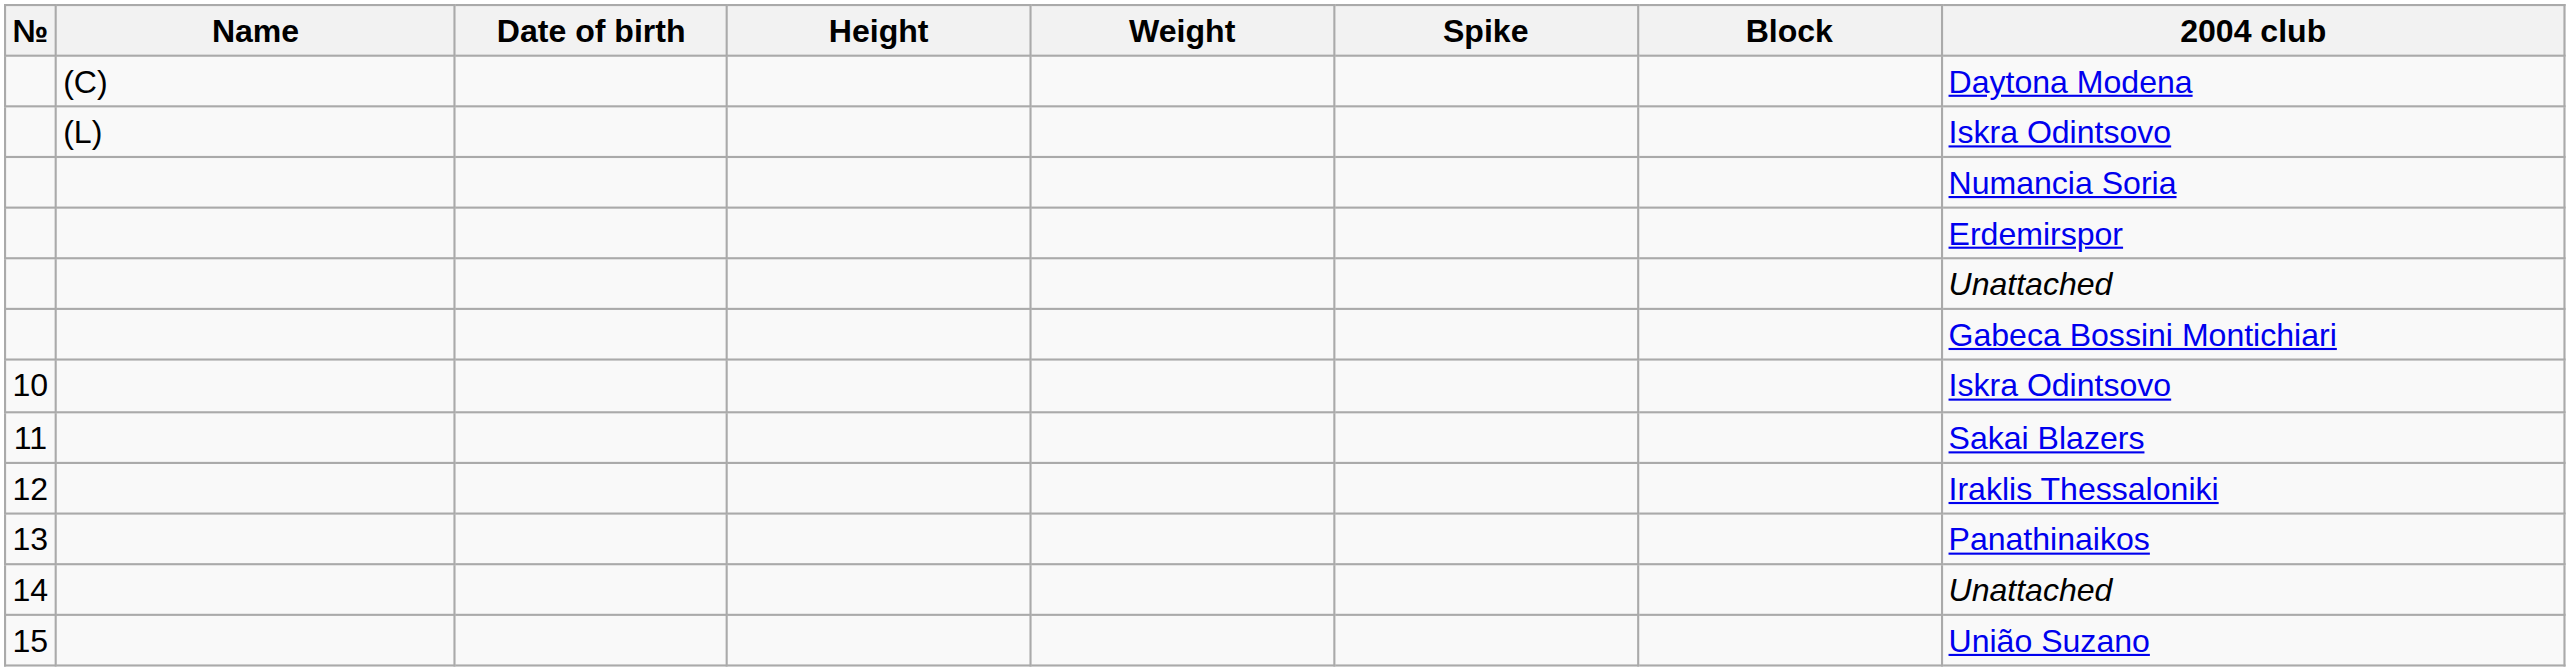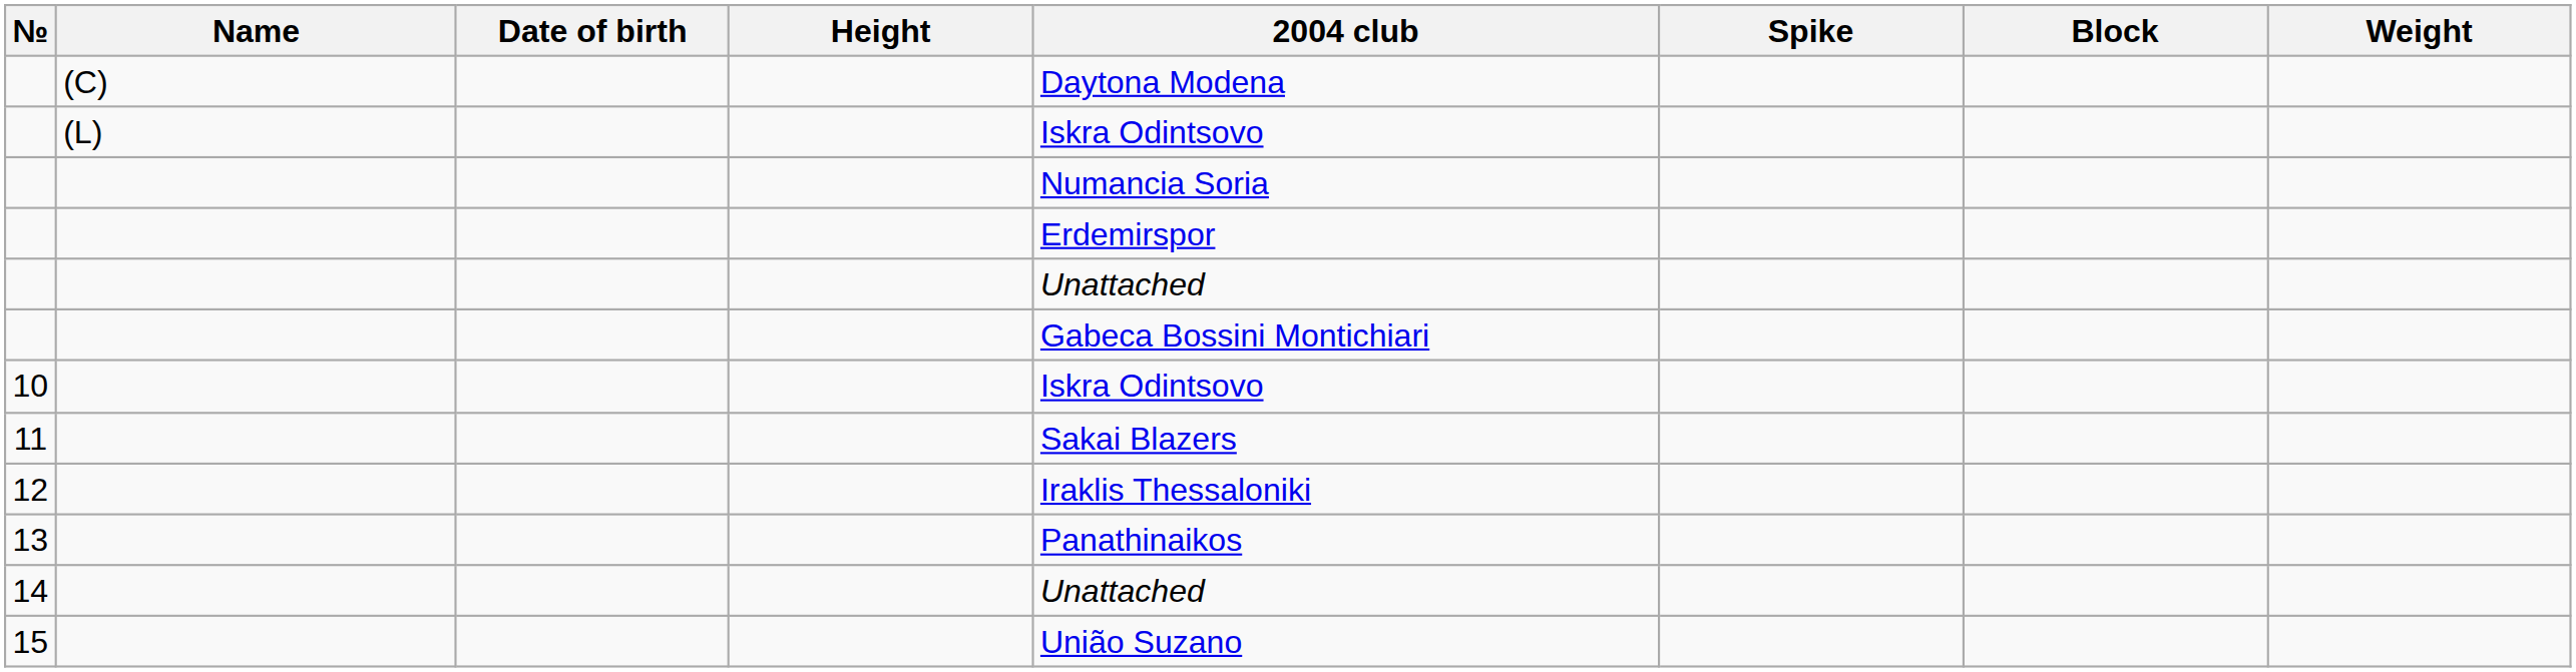columns swapped: Weight <-> 2004 club
